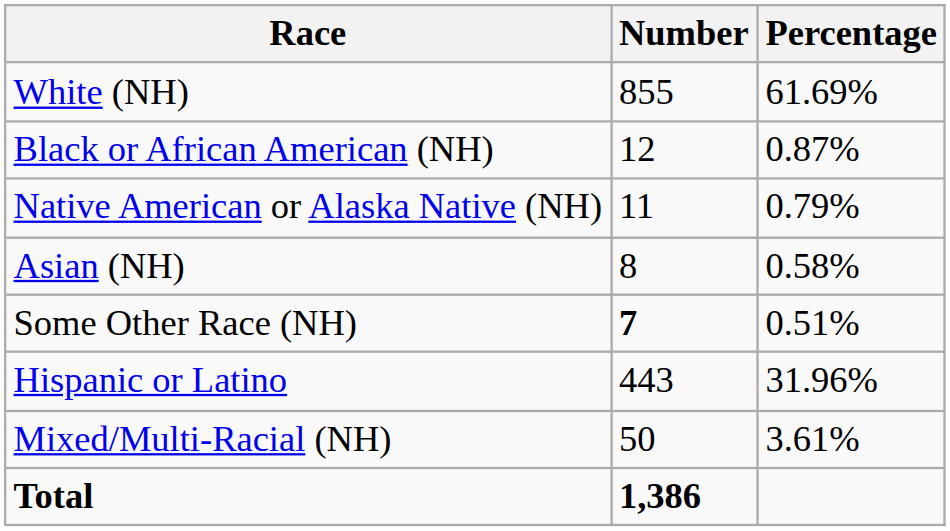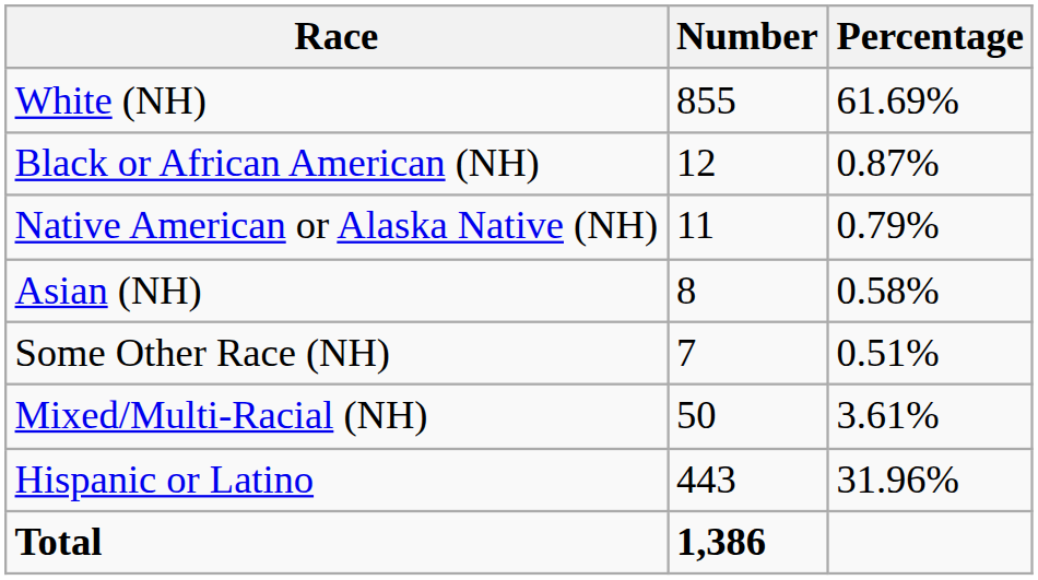Some Other Race (NH) | Number: bold -> normal
rows swapped: Mixed/Multi-Racial (NH) <-> Hispanic or Latino
